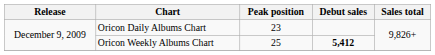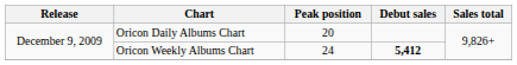Oricon Daily Albums Chart | Peak position: 23 -> 20
Oricon Weekly Albums Chart | Peak position: 25 -> 24
